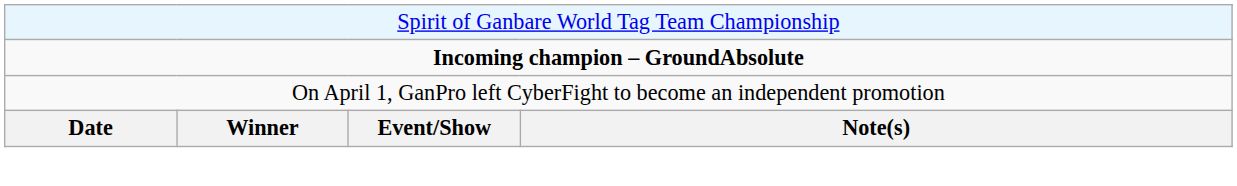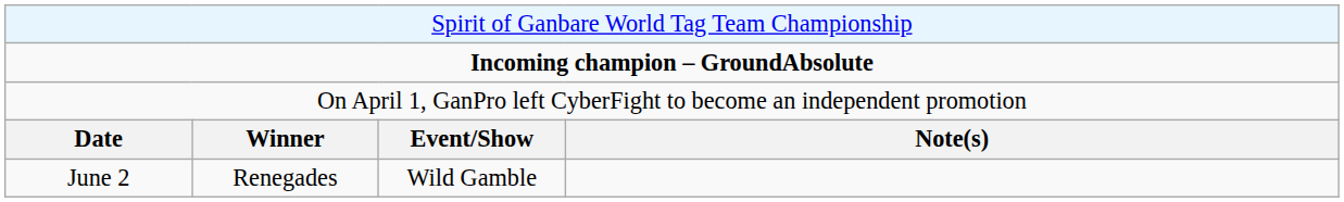+ row: June 2 | Renegades | Wild Gamble
